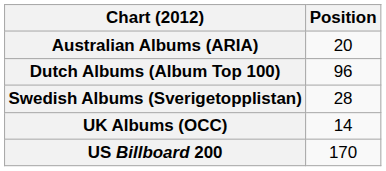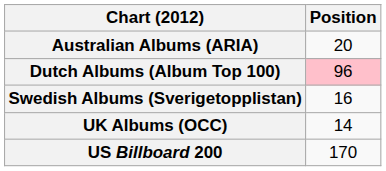Dutch Albums (Album Top 100) | Position: no background -> pink background
Swedish Albums (Sverigetopplistan) | Position: 28 -> 16
